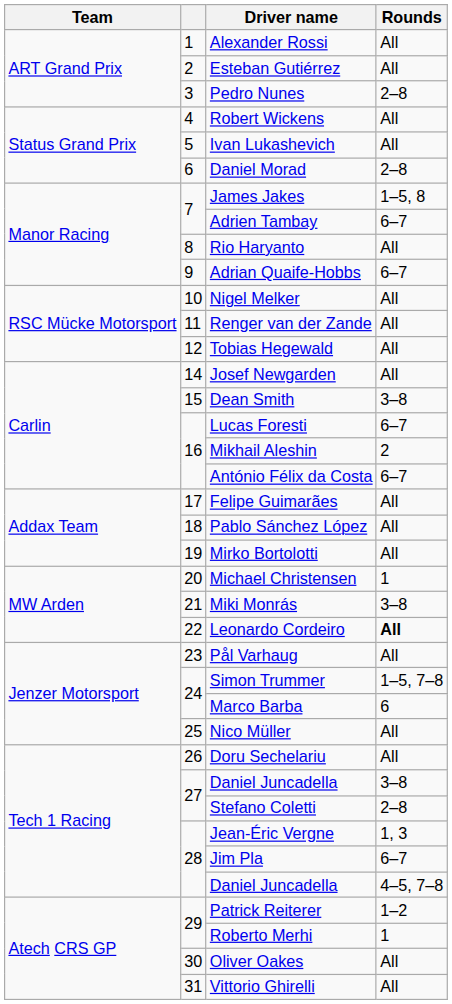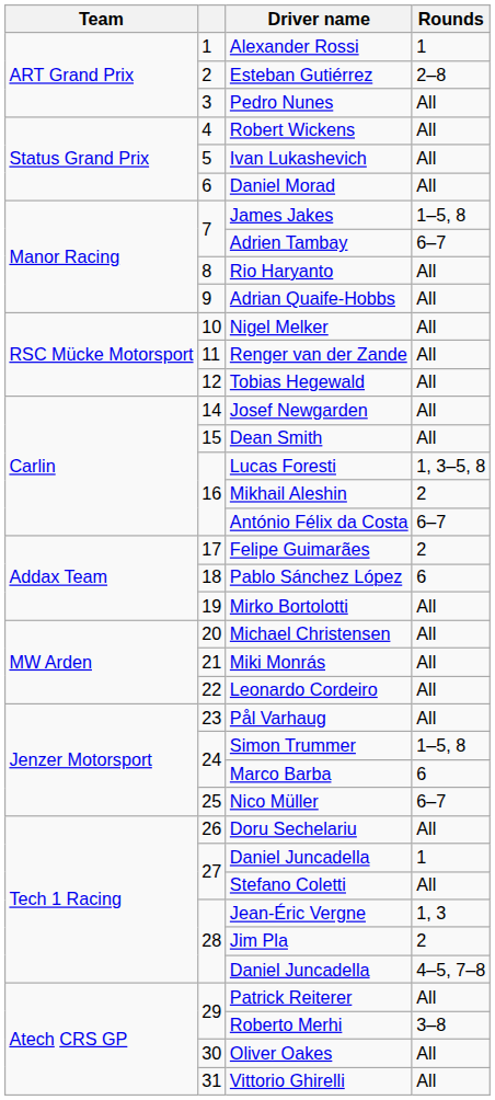Alexander Rossi | Rounds: All -> 1
Esteban Gutiérrez | Rounds: All -> 2–8
Pedro Nunes | Rounds: 2–8 -> All
Daniel Morad | Rounds: 2–8 -> All
Adrian Quaife-Hobbs | Rounds: 6–7 -> All
Dean Smith | Rounds: 3–8 -> All
Lucas Foresti | Rounds: 6–7 -> 1, 3–5, 8
Felipe Guimarães | Rounds: All -> 2
Pablo Sánchez López | Rounds: All -> 6
Michael Christensen | Rounds: 1 -> All
Miki Monrás | Rounds: 3–8 -> All
Leonardo Cordeiro | Rounds: bold -> normal
Simon Trummer | Rounds: 1–5, 7–8 -> 1–5, 8
Nico Müller | Rounds: All -> 6–7
27 / Daniel Juncadella | Rounds: 3–8 -> 1
Stefano Coletti | Rounds: 2–8 -> All
Jim Pla | Rounds: 6–7 -> 2
Patrick Reiterer | Rounds: 1–2 -> All
Roberto Merhi | Rounds: 1 -> 3–8
